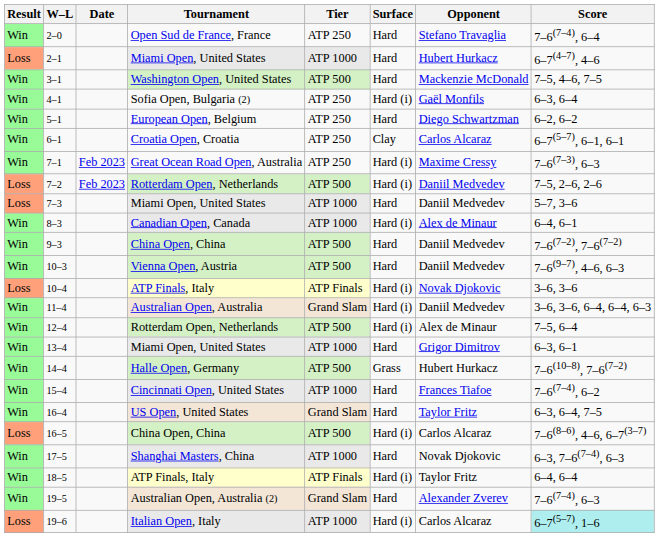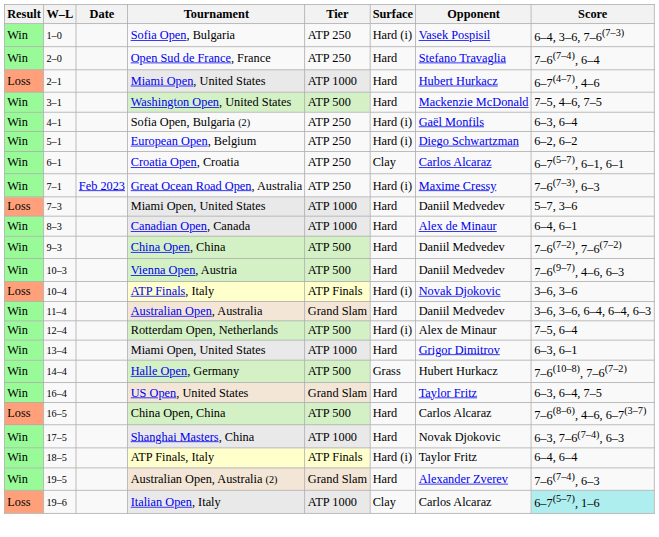+ row: Win | 1–0 | Sofia Open, Bulgaria | ATP 250 | Hard (i) | Vasek Pospisil | 6–4, 3–6, 7–6(7–3)
5–1 | Surface: Hard -> Hard (i)
- row: Loss | 7–2 | Feb 2023 | Rotterdam Open, Netherlands | ATP 500 | Hard (i) | Daniil Medvedev | 7–5, 2–6, 2–6
8–3 | Surface: Hard (i) -> Hard
11–4 | Surface: Hard (i) -> Hard
- row: Win | 15–4 | Cincinnati Open, United States | ATP 1000 | Hard | Frances Tiafoe | 7–6(7–4), 6–2
16–5 | Surface: Hard (i) -> Hard
19–6 | Surface: Hard (i) -> Clay
